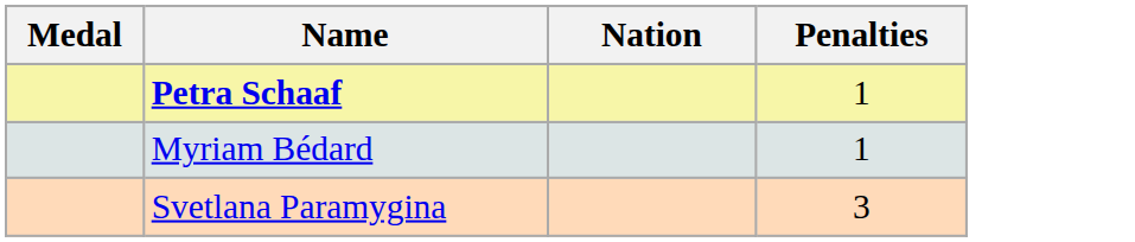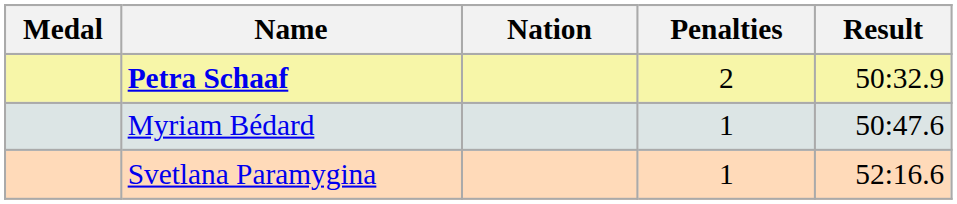+ column: Result | 50:32.9 | 50:47.6 | 52:16.6
Petra Schaaf | Penalties: 1 -> 2
Svetlana Paramygina | Penalties: 3 -> 1
